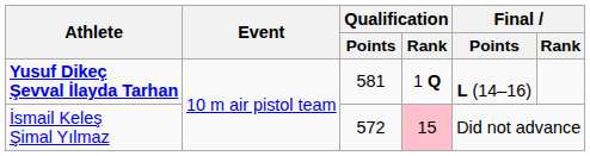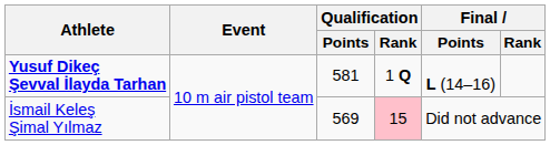İsmail Keleş Şimal Yılmaz | Qualification / Points: 572 -> 569
